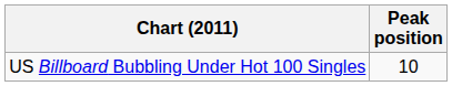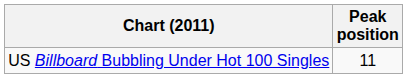US Billboard Bubbling Under Hot 100 Singles | Peak position: 10 -> 11
